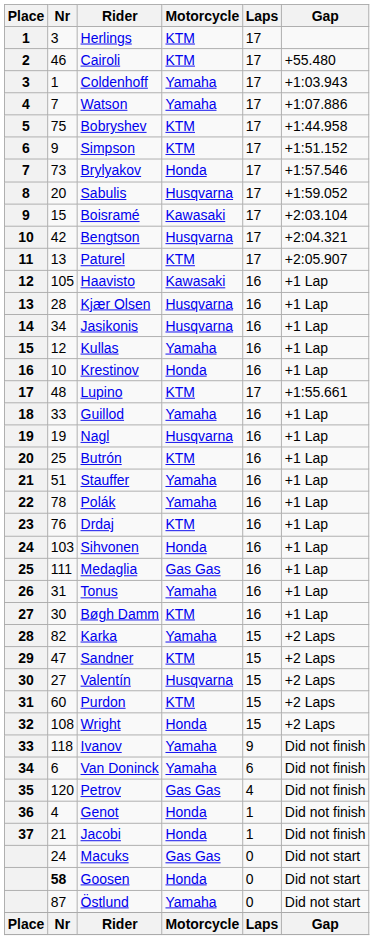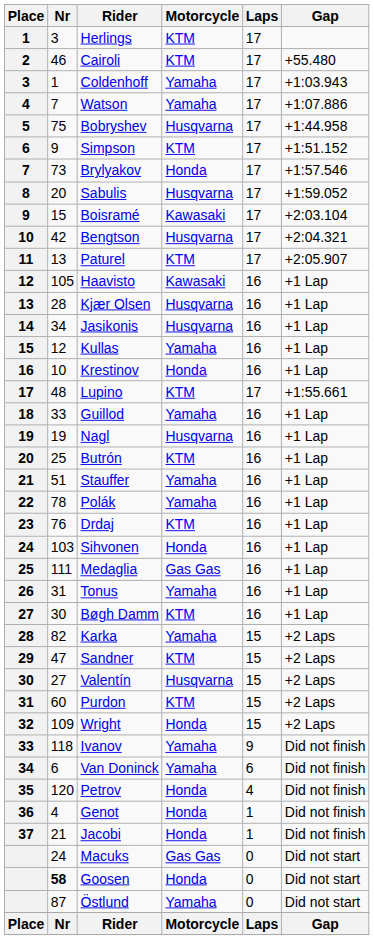Bobryshev | Motorcycle: KTM -> Husqvarna
Wright | Nr: 108 -> 109
Petrov | Motorcycle: Gas Gas -> Honda
